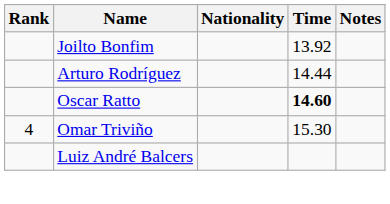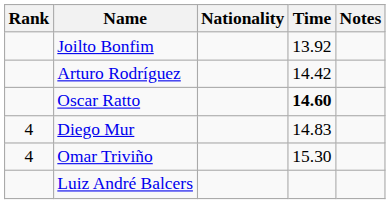Arturo Rodríguez | Time: 14.44 -> 14.42
+ row: 4 | Diego Mur | 14.83
